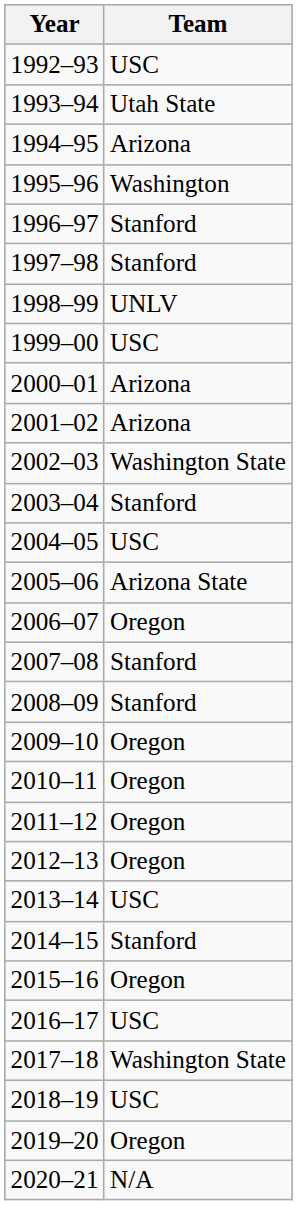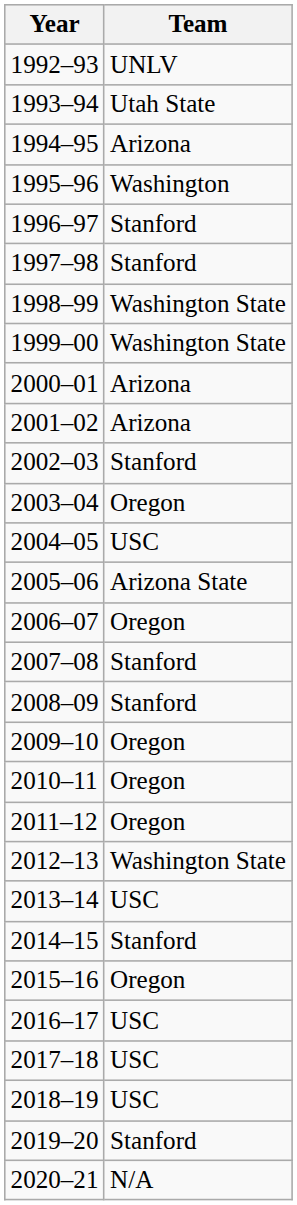1992–93 | Team: USC -> UNLV
1998–99 | Team: UNLV -> Washington State
1999–00 | Team: USC -> Washington State
2002–03 | Team: Washington State -> Stanford
2003–04 | Team: Stanford -> Oregon
2012–13 | Team: Oregon -> Washington State
2017–18 | Team: Washington State -> USC
2019–20 | Team: Oregon -> Stanford
